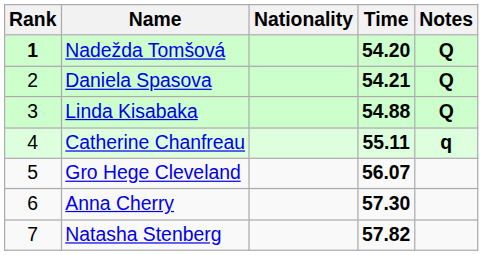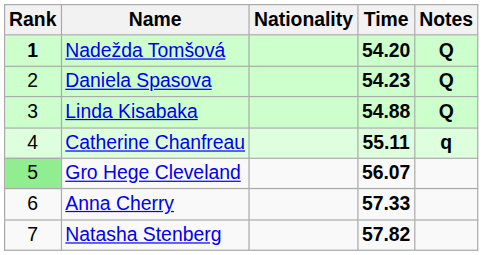Daniela Spasova | Time: 54.21 -> 54.23
Gro Hege Cleveland | Rank: no background -> lightgreen background
Anna Cherry | Time: 57.30 -> 57.33
